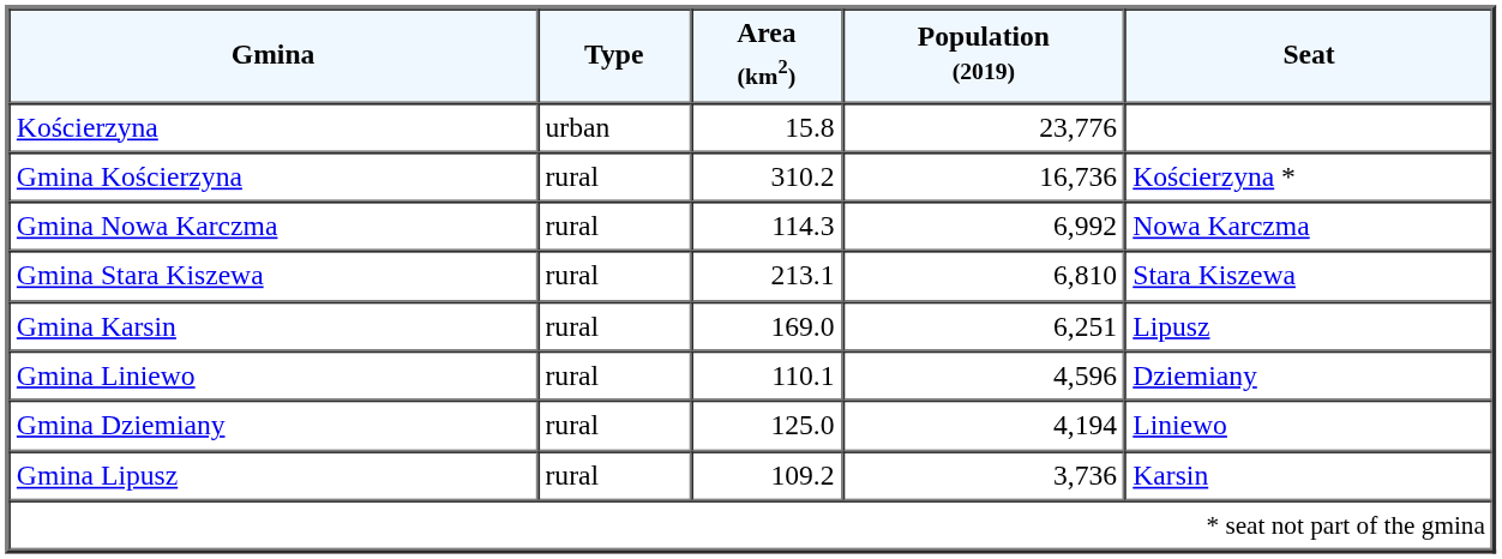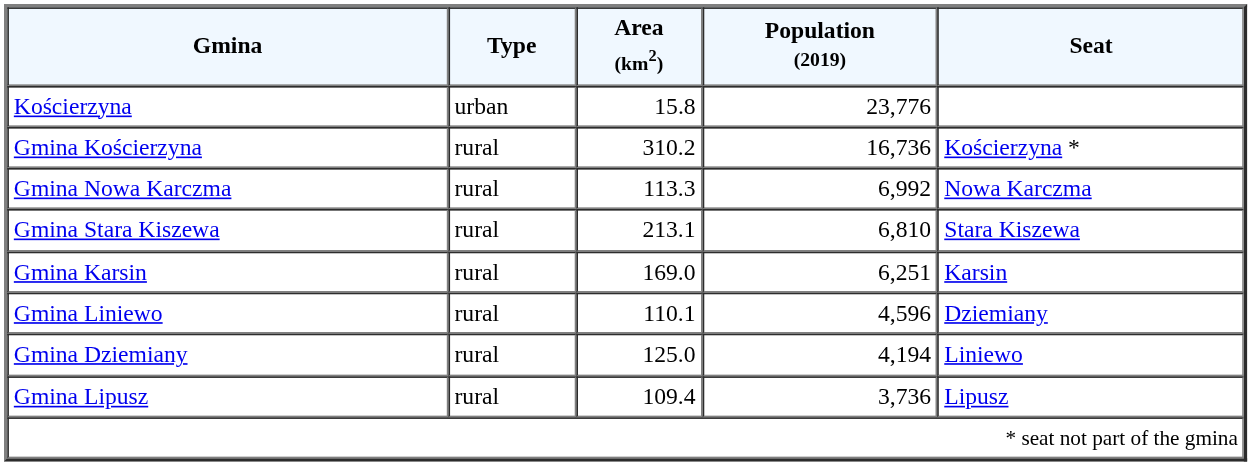Gmina Nowa Karczma | Area (km2): 114.3 -> 113.3
Gmina Karsin | Seat: Lipusz -> Karsin
Gmina Lipusz | Area (km2): 109.2 -> 109.4
Gmina Lipusz | Seat: Karsin -> Lipusz
